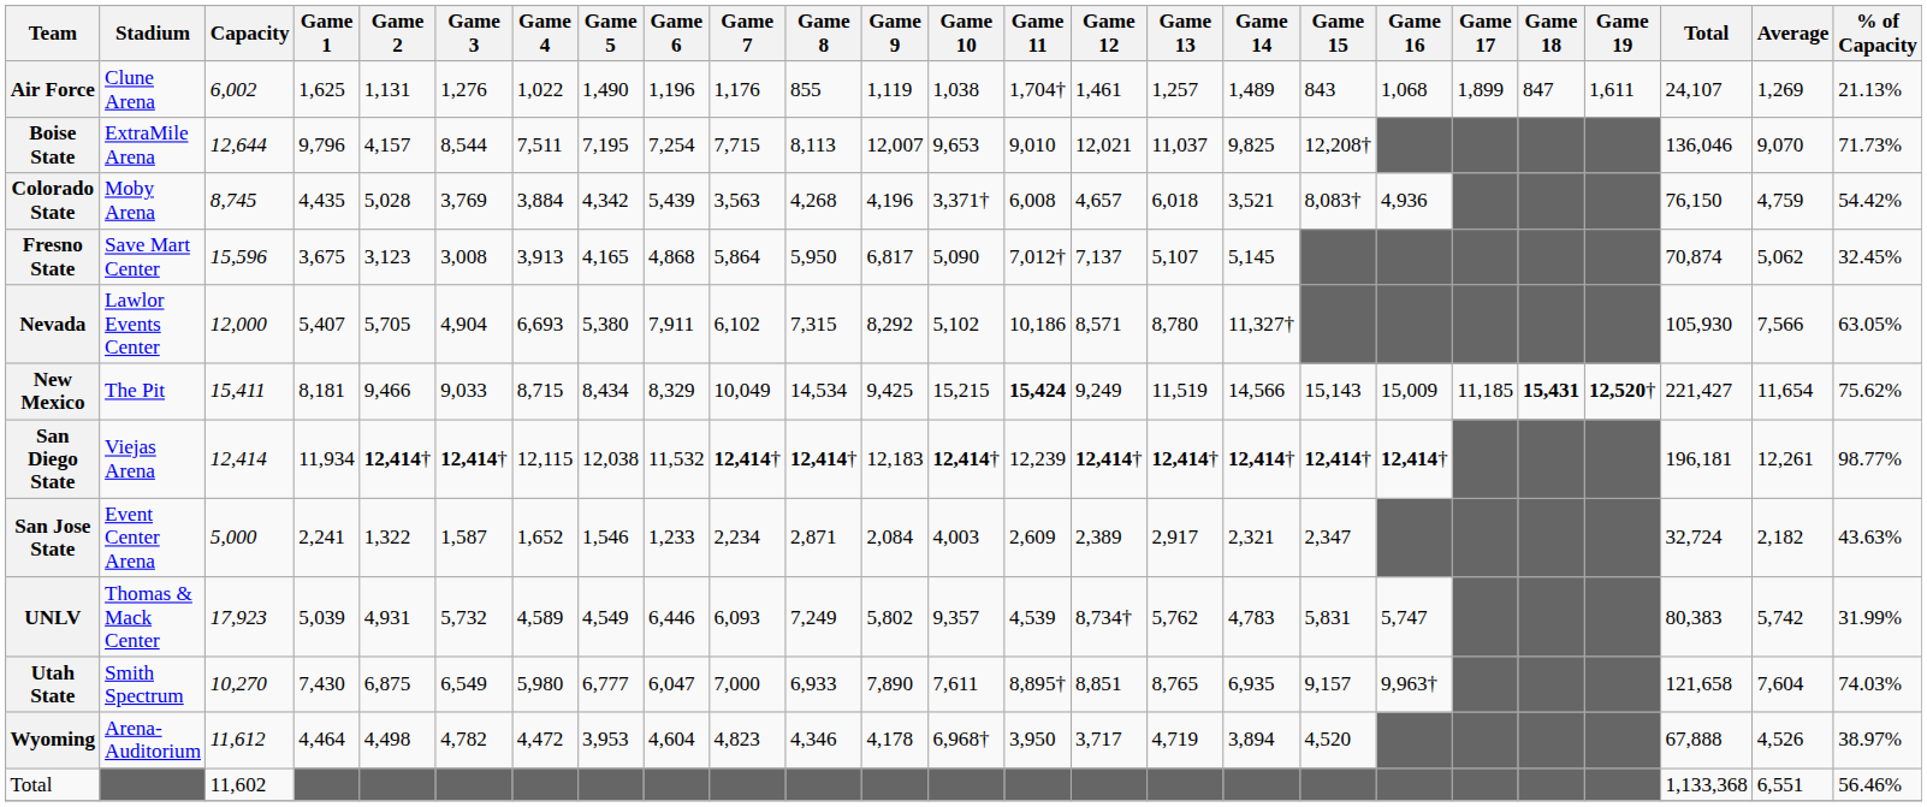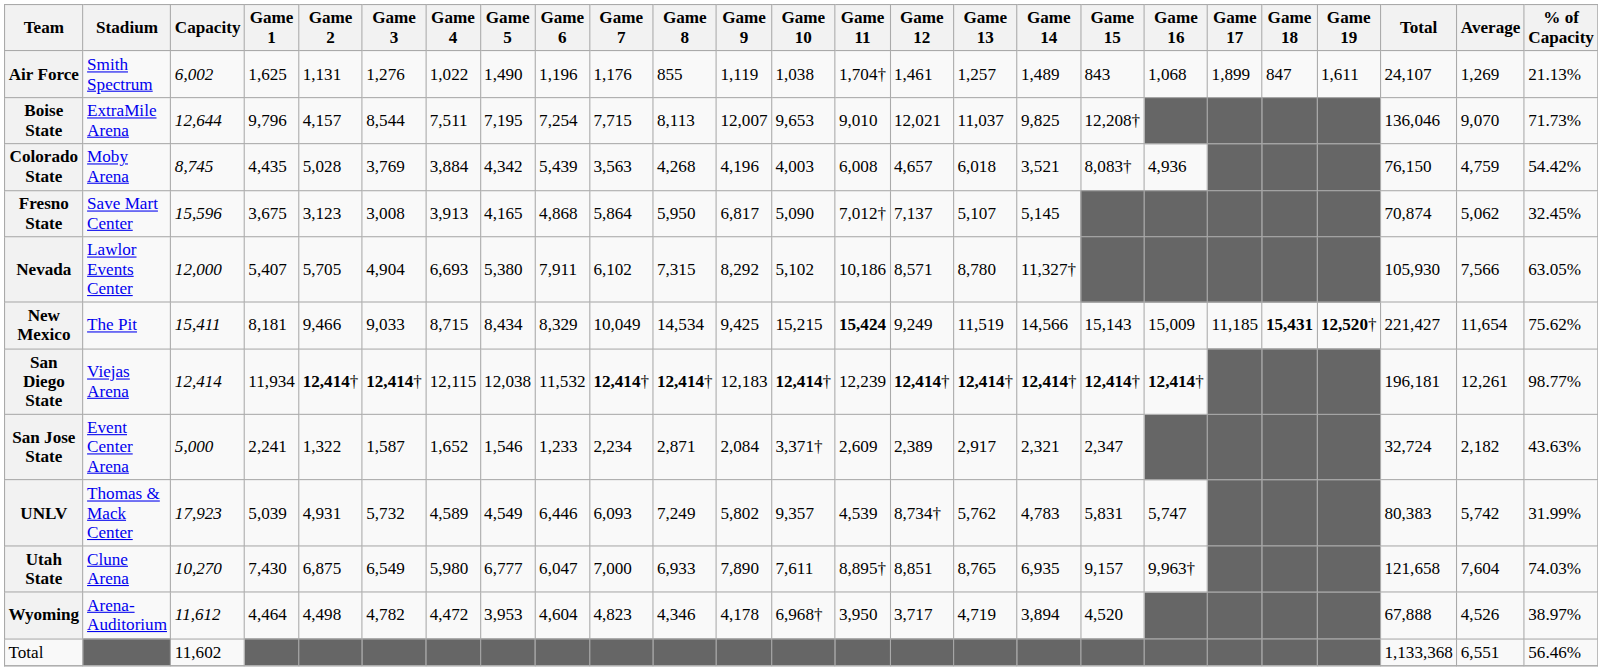Air Force | Stadium: Clune Arena -> Smith Spectrum
Colorado State | Game 10: 3,371† -> 4,003
San Jose State | Game 10: 4,003 -> 3,371†
Utah State | Stadium: Smith Spectrum -> Clune Arena
